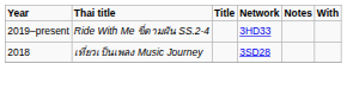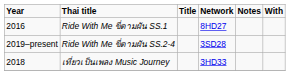+ row: 2016 | Ride With Me ขี่ตามฝัน SS.1 | 8HD27
Ride With Me ขี่ตามฝัน SS.2-4 | Network: 3HD33 -> 3SD28
เที่ยวเป็นเพลง Music Journey | Network: 3SD28 -> 3HD33
